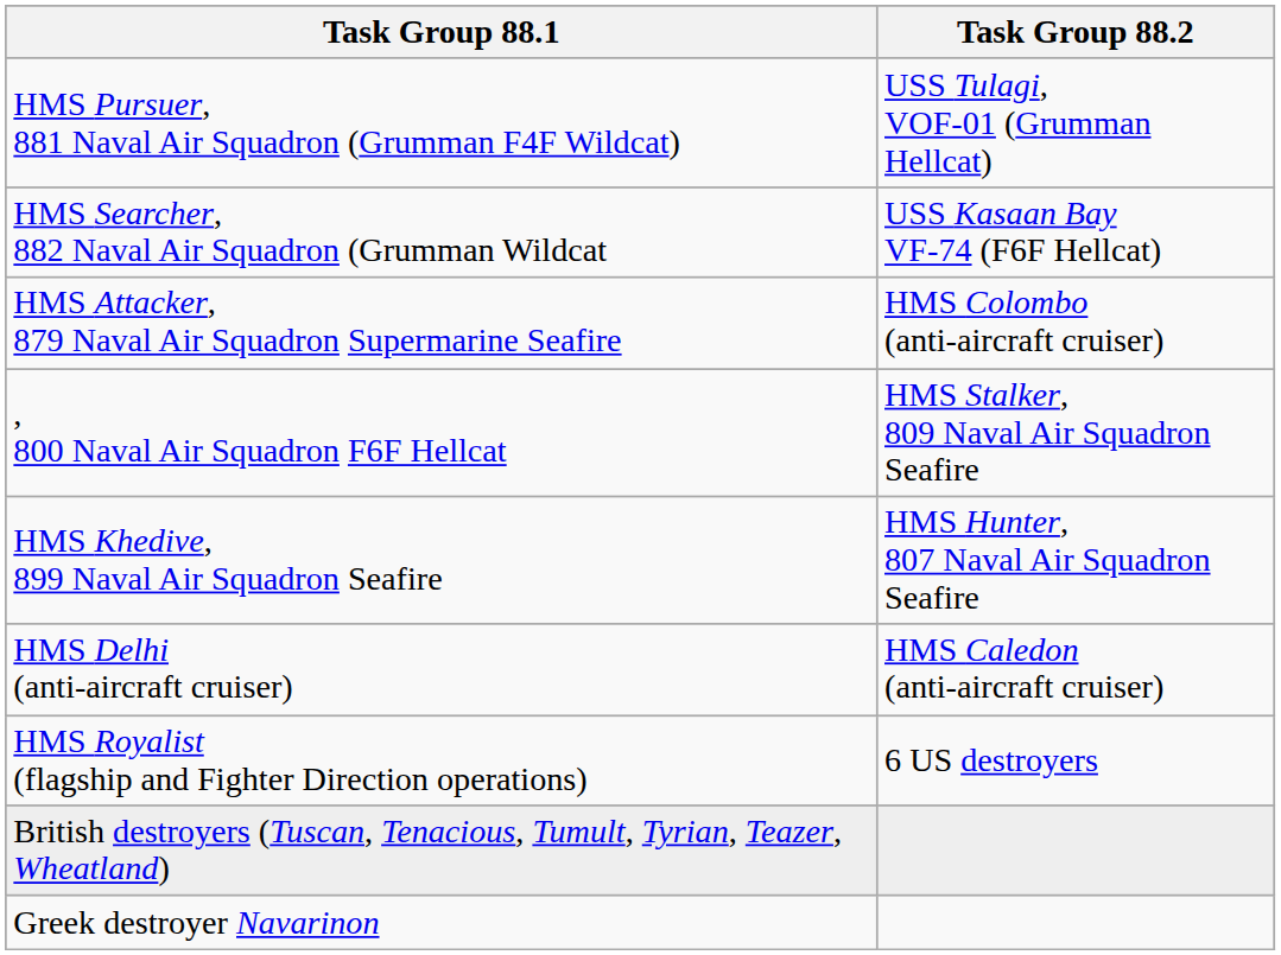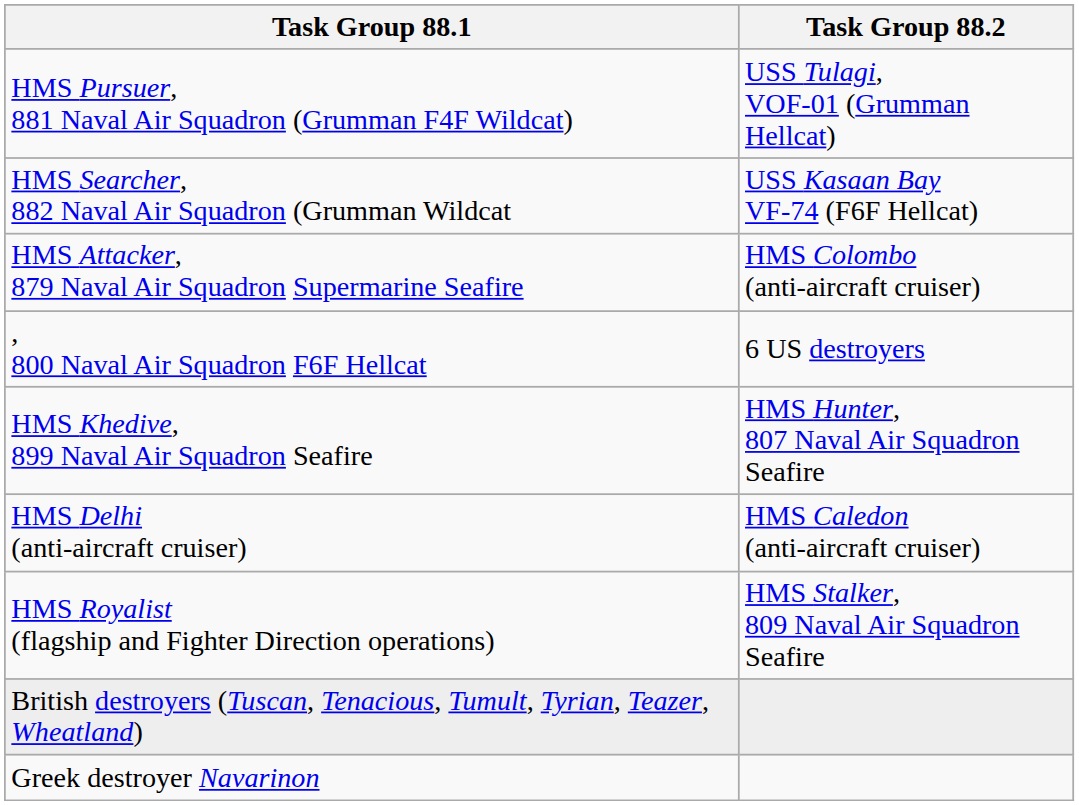, 800 Naval Air Squadron F6F Hellcat | Task Group 88.2: HMS Stalker, 809 Naval Air Squadron Seafire -> 6 US destroyers
HMS Royalist (flagship and Fighter Direction operations) | Task Group 88.2: 6 US destroyers -> HMS Stalker, 809 Naval Air Squadron Seafire
